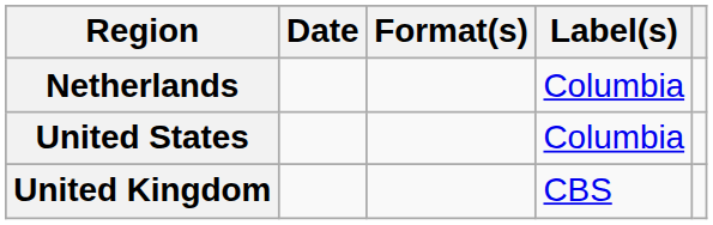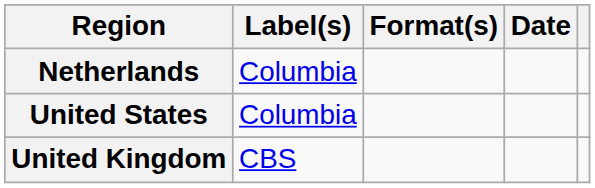columns swapped: Date <-> Label(s)
